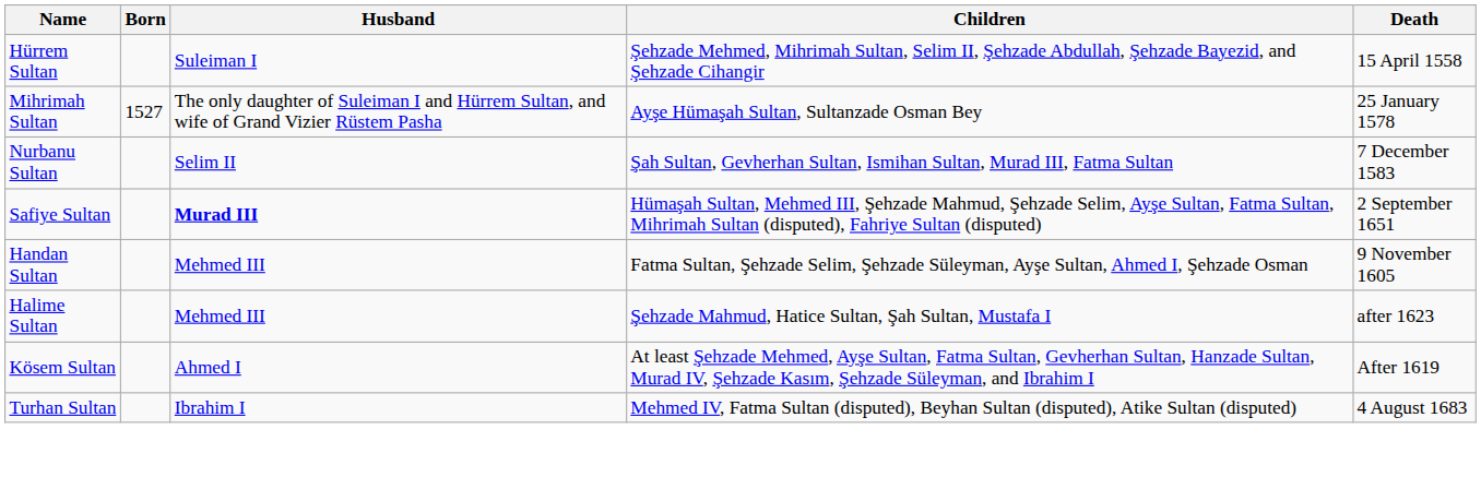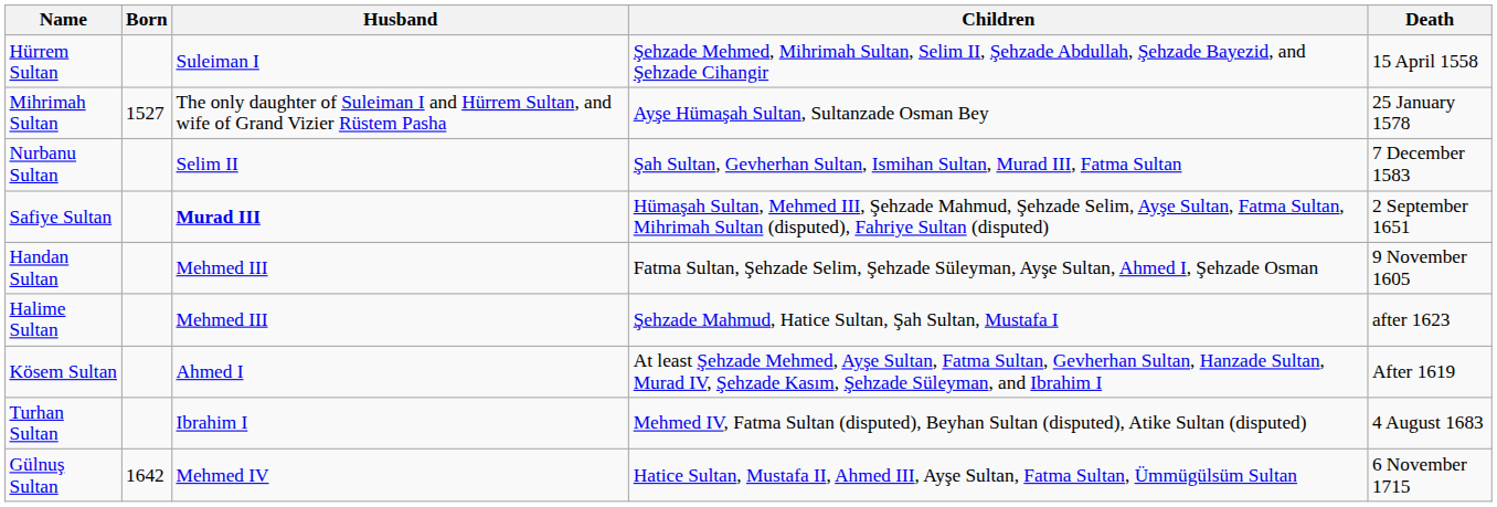+ row: Gülnuş Sultan | 1642 | Mehmed IV | Hatice Sultan, Mustafa II, Ahmed III, Ayşe Sultan, Fatma Sultan, Ümmügülsüm Sultan | 6 November 1715
